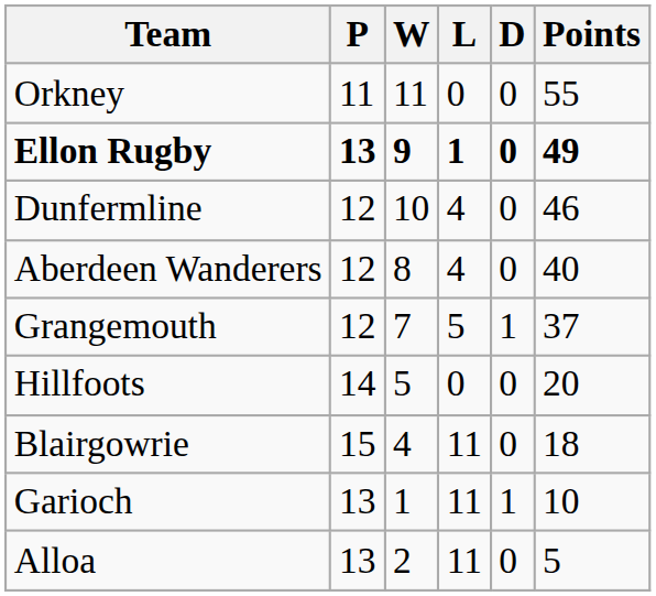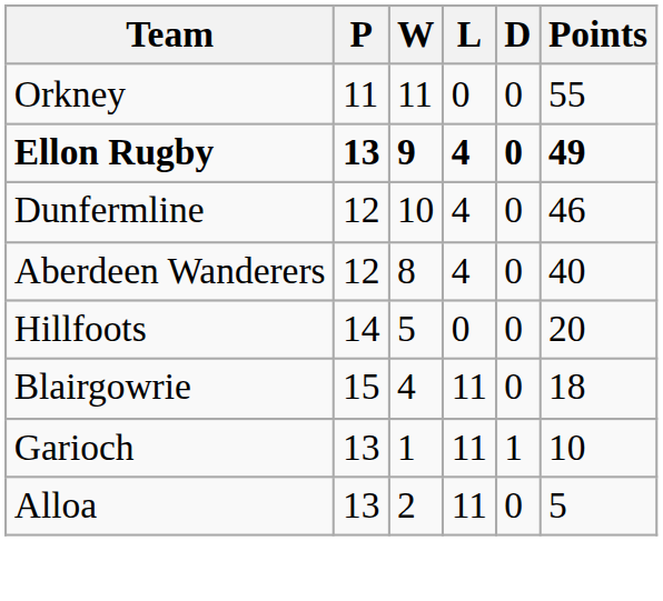Ellon Rugby | L: 1 -> 4
- row: Grangemouth | 12 | 7 | 5 | 1 | 37
